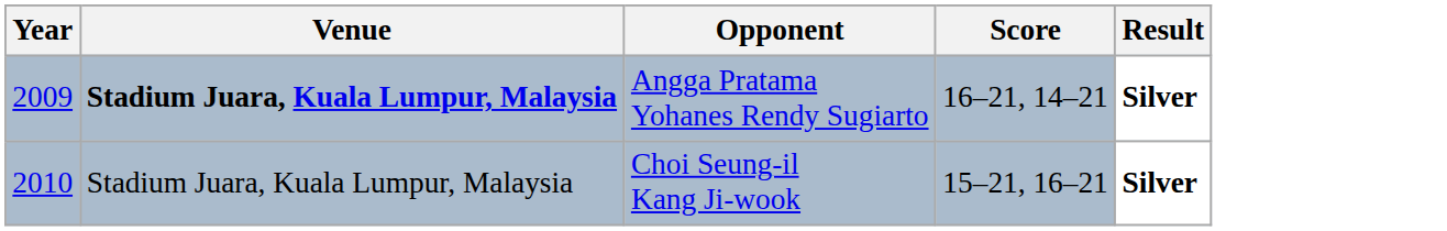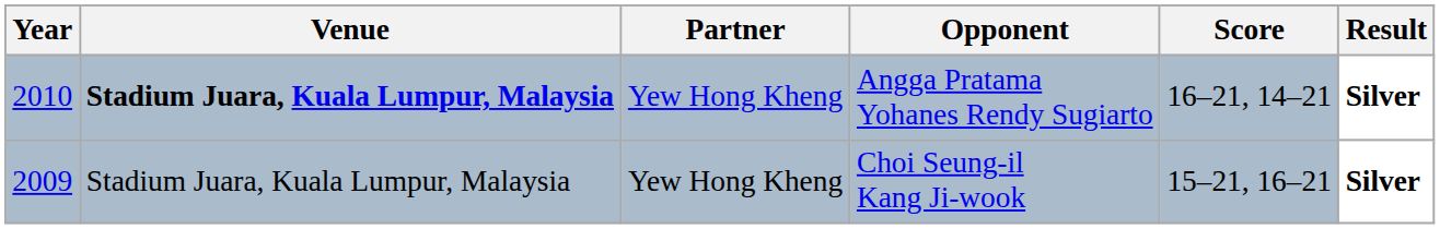+ column: Partner | Yew Hong Kheng | Yew Hong Kheng
Angga Pratama Yohanes Rendy Sugiarto | Year: 2009 -> 2010
Choi Seung-il Kang Ji-wook | Year: 2010 -> 2009
